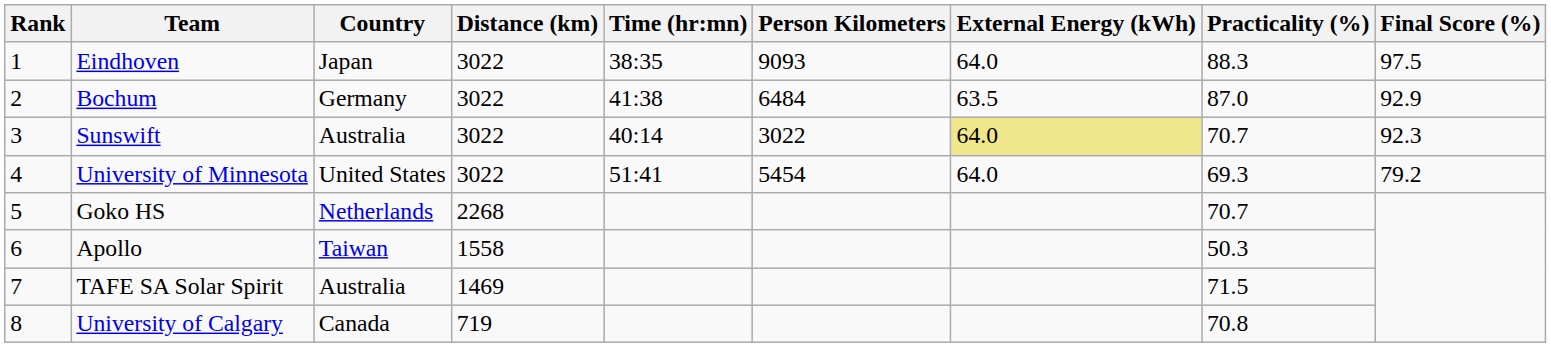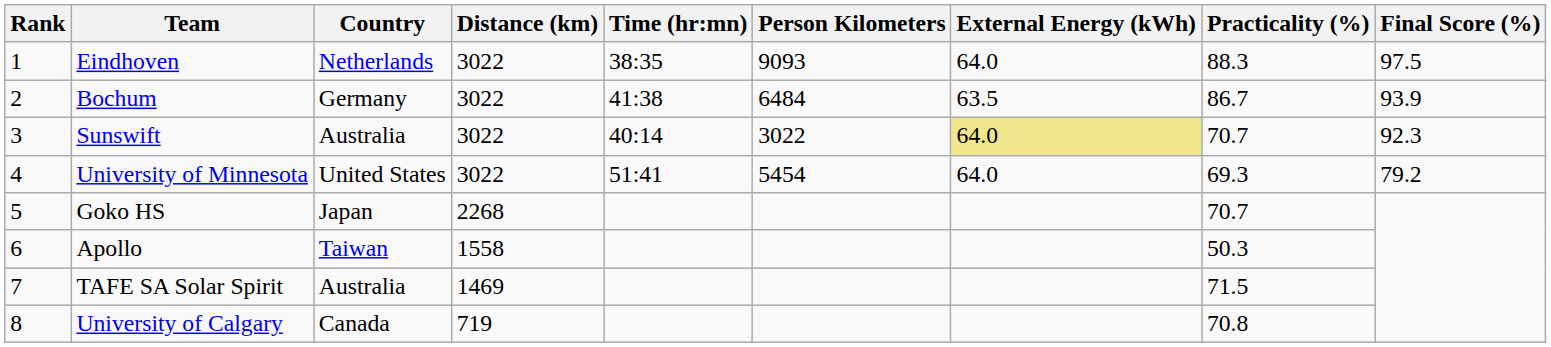Eindhoven | Country: Japan -> Netherlands
Bochum | Practicality (%): 87.0 -> 86.7
Bochum | Final Score (%): 92.9 -> 93.9
Goko HS | Country: Netherlands -> Japan
